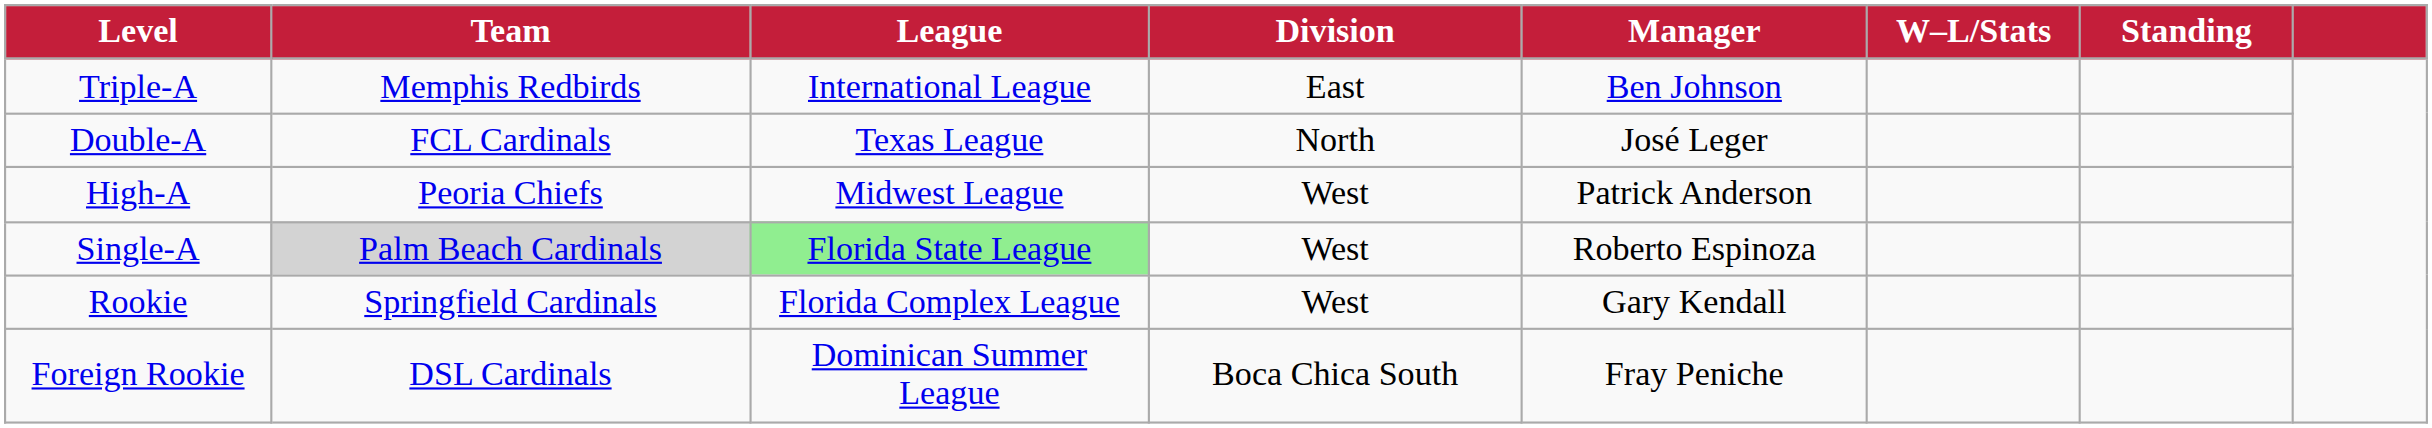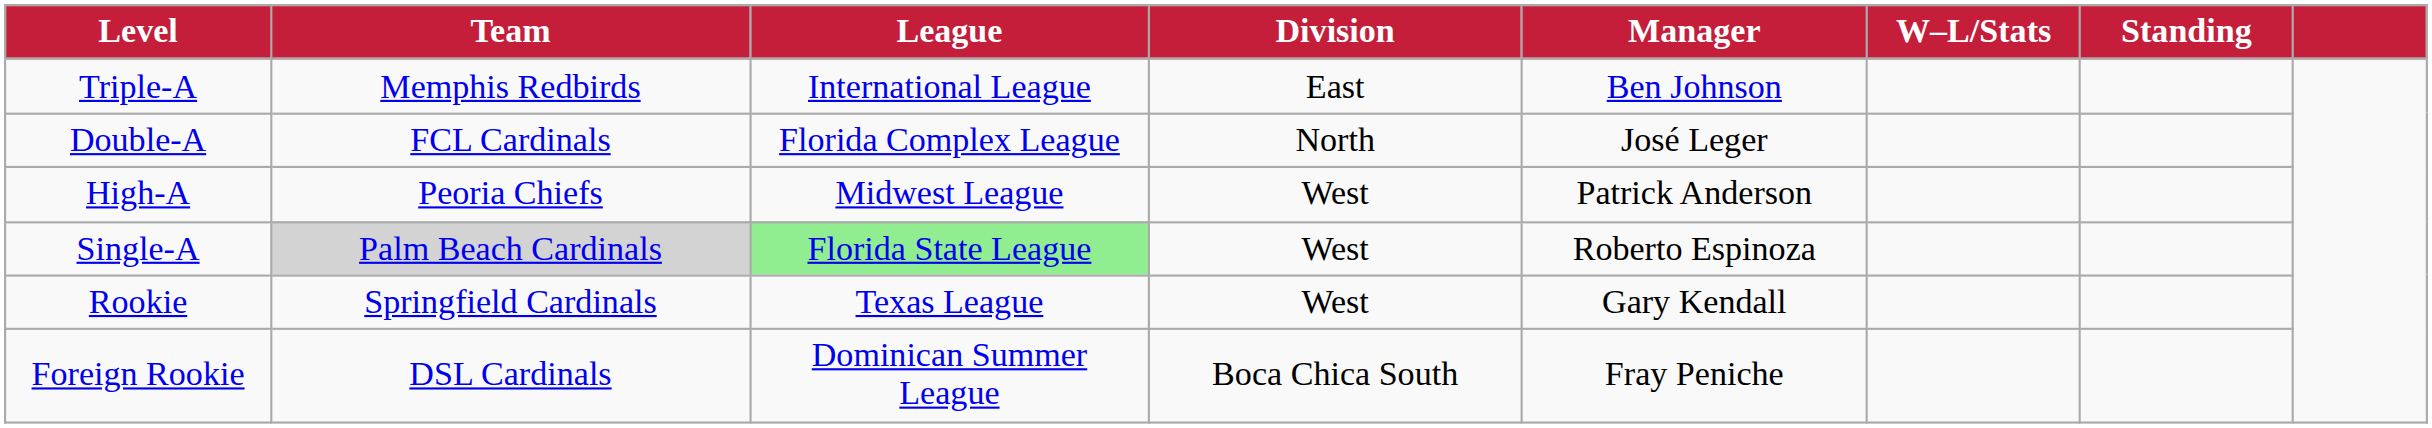Double-A | League: Texas League -> Florida Complex League
Rookie | League: Florida Complex League -> Texas League
